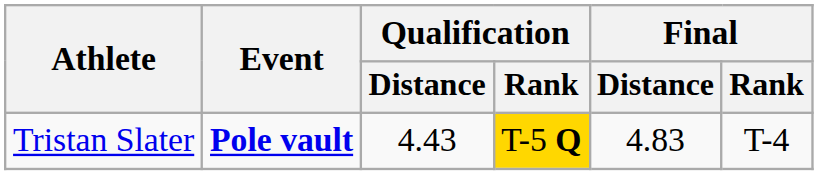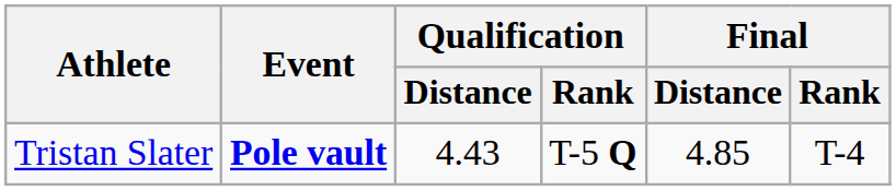Tristan Slater | Qualification / Rank: gold background -> no background
Tristan Slater | Final / Distance: 4.83 -> 4.85
